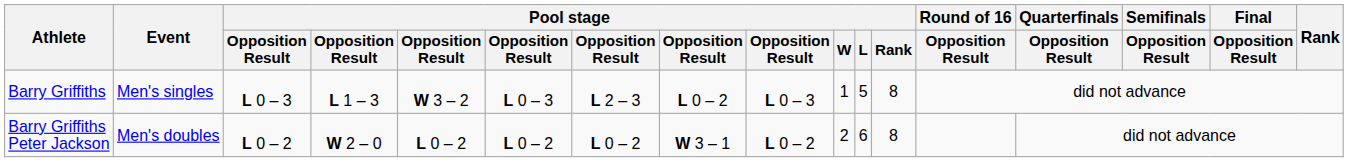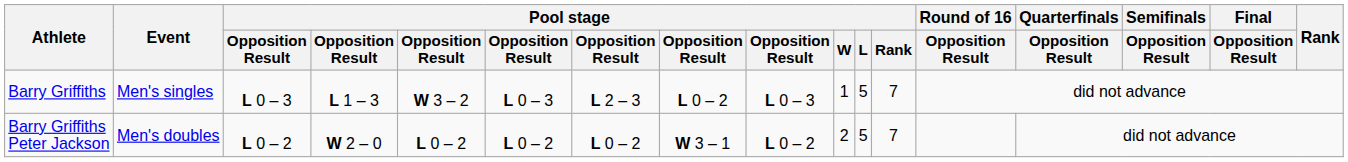Barry Griffiths | Pool stage / Rank: 8 -> 7
Barry Griffiths Peter Jackson | Pool stage / L: 6 -> 5
Barry Griffiths Peter Jackson | Pool stage / Rank: 8 -> 7
